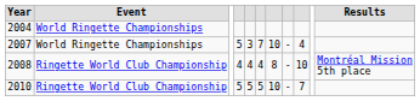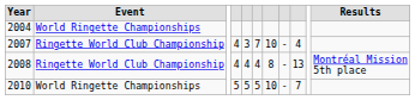2007 | Event: World Ringette Championships -> Ringette World Club Championship
2007 | column 4: 5 -> 4
2008 | column 9: 10 -> 13
2010 | Event: Ringette World Club Championship -> World Ringette Championships
